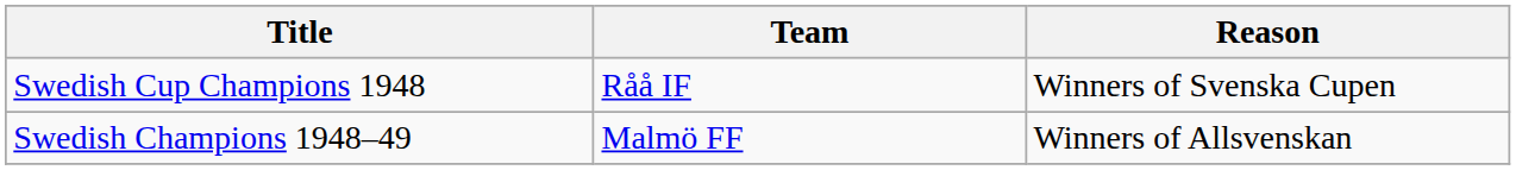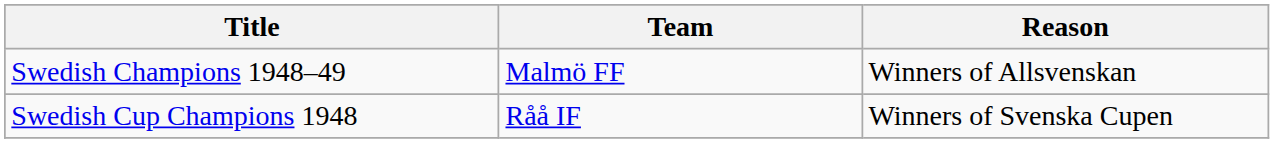rows swapped: Swedish Champions 1948–49 <-> Swedish Cup Champions 1948
